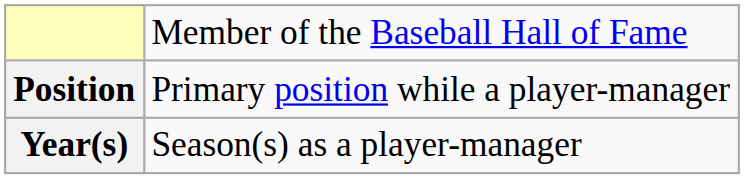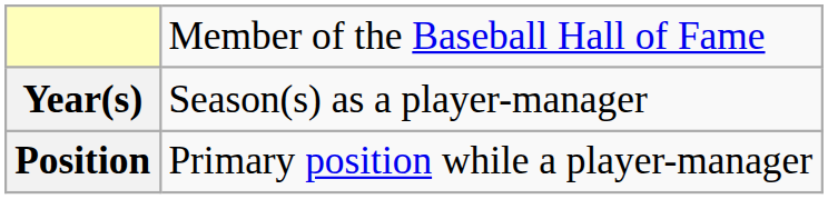rows swapped: Year(s) <-> Position
